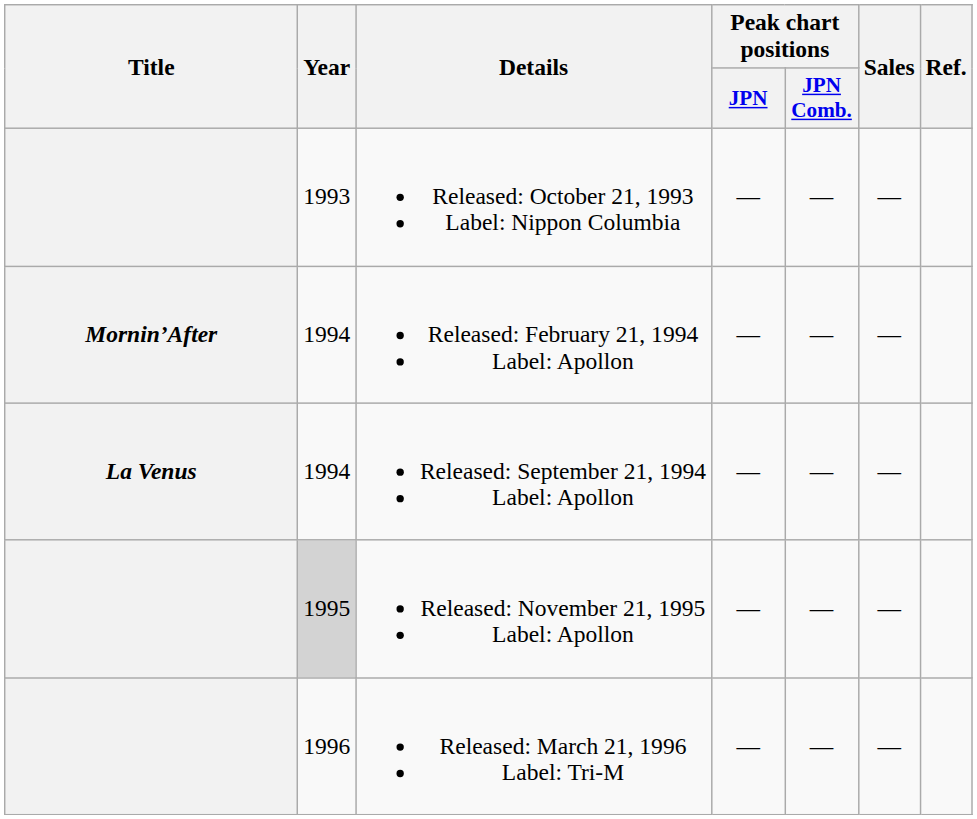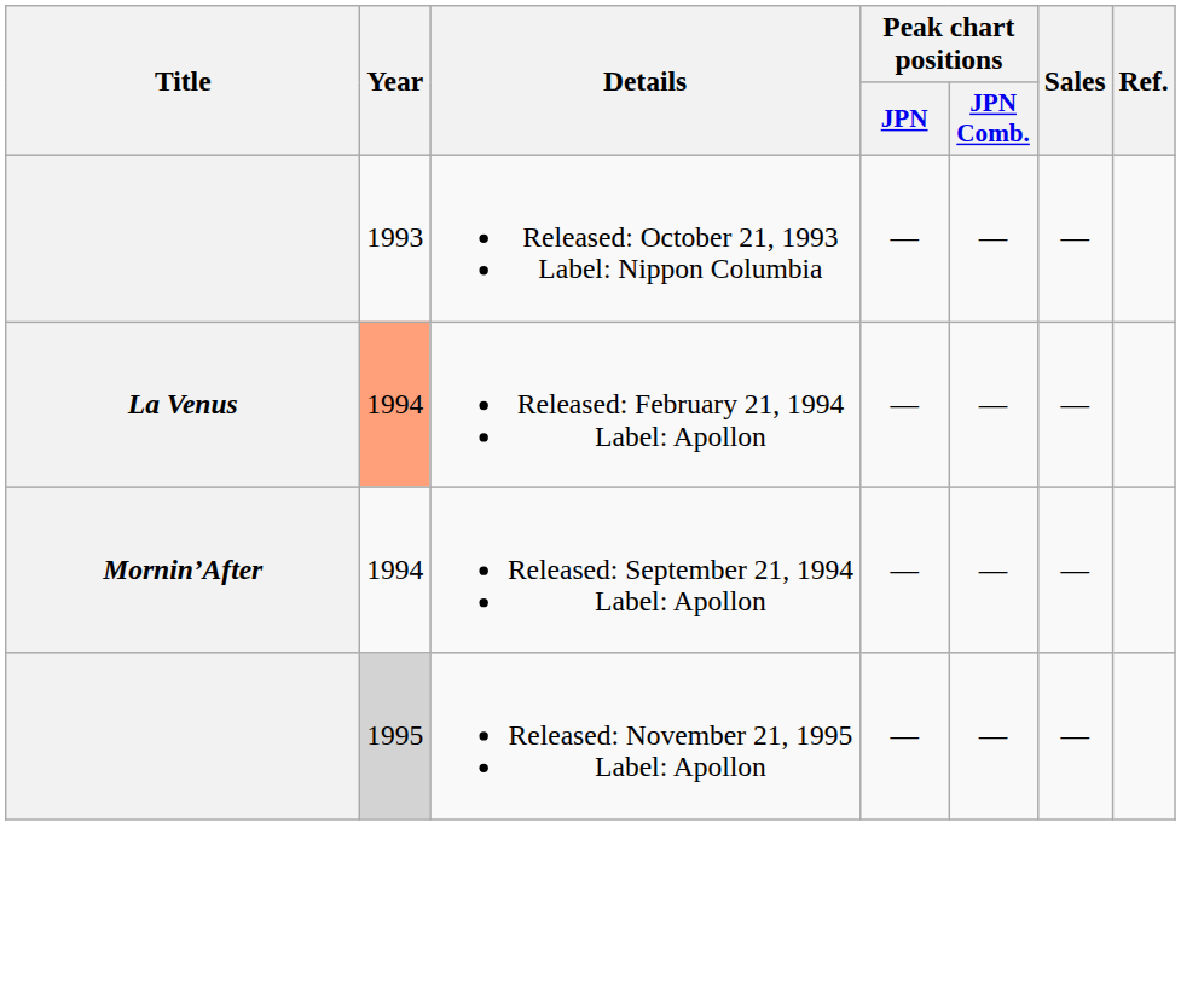Released: February 21, 1994 Label: Apollon | Title: Mornin’After -> La Venus
Released: February 21, 1994 Label: Apollon | Year: no background -> lightsalmon background
Released: September 21, 1994 Label: Apollon | Title: La Venus -> Mornin’After
- row: 1996 | Released: March 21, 1996 Label: Tri-M | — | — | —
